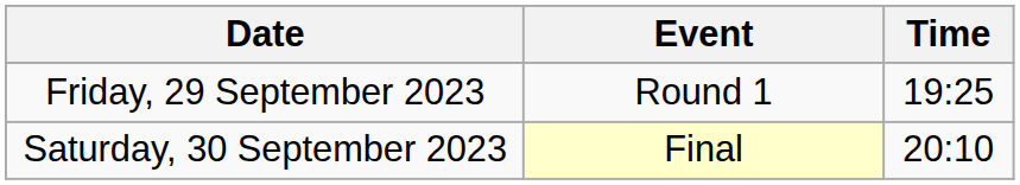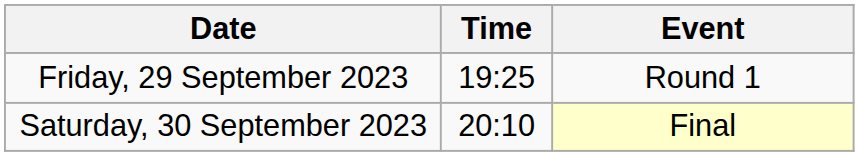columns swapped: Time <-> Event
